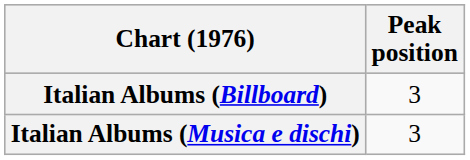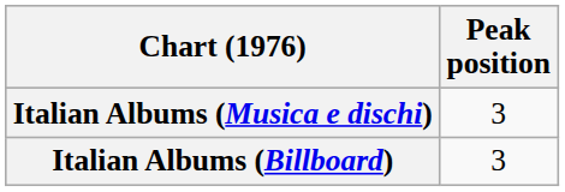rows swapped: Italian Albums (Billboard) <-> Italian Albums (Musica e dischi)
